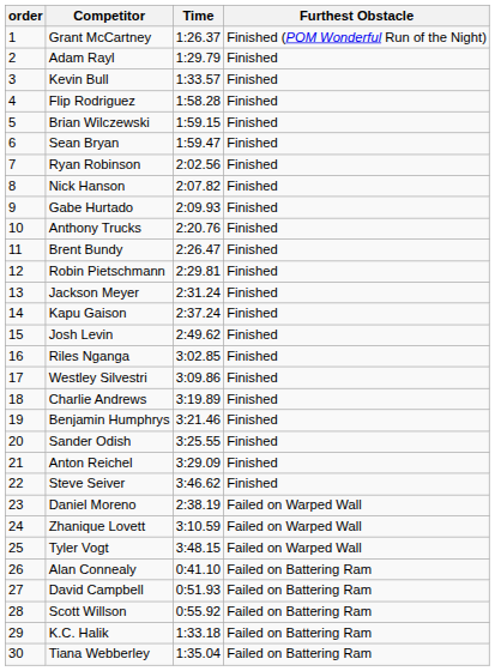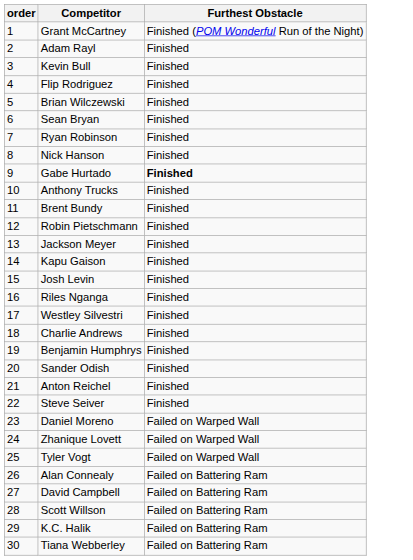- column: Time | 1:26.37 | 1:29.79 | 1:33.57 | 1:58.28 | 1:59.15 | 1:59.47 | 2:02.56 | 2:07.82 | 2:09.93 | 2:20.76 | 2:26.47 | 2:29.81 | 2:31.24 | 2:37.24 | 2:49.62 | 3:02.85 | 3:09.86 | 3:19.89 | 3:21.46 | 3:25.55 | 3:29.09 | 3:46.62 | 2:38.19 | 3:10.59 | 3:48.15 | 0:41.10 | 0:51.93 | 0:55.92 | 1:33.18 | 1:35.04
Gabe Hurtado | Furthest Obstacle: normal -> bold
